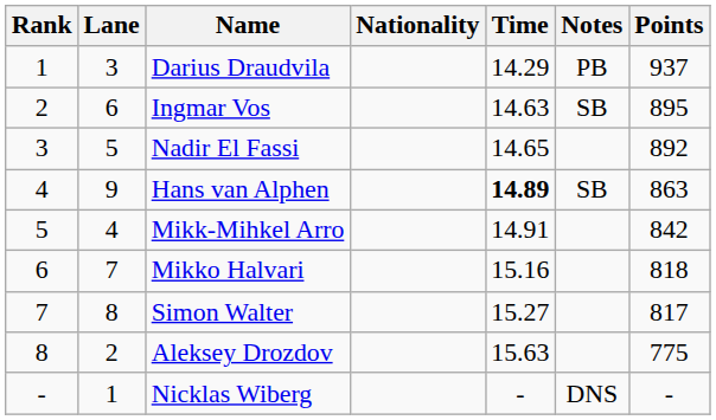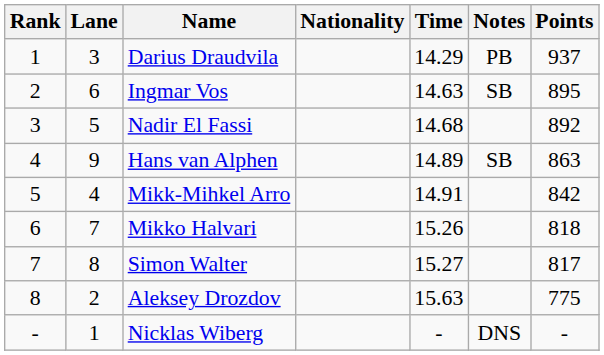Nadir El Fassi | Time: 14.65 -> 14.68
Hans van Alphen | Time: bold -> normal
Mikko Halvari | Time: 15.16 -> 15.26
